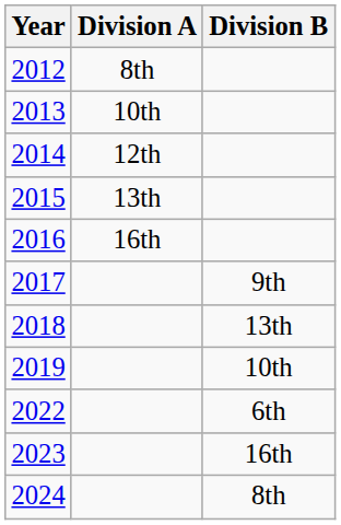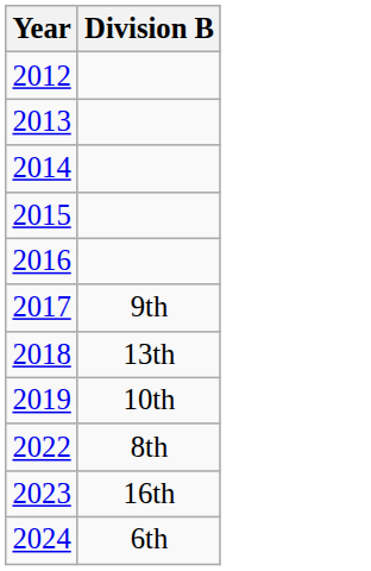- column: Division A | 8th | 10th | 12th | 13th | 16th
2022 | Division B: 6th -> 8th
2024 | Division B: 8th -> 6th
